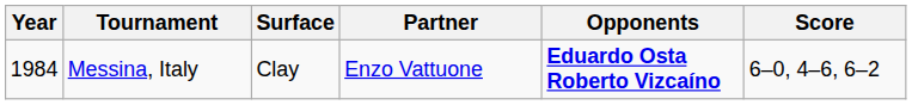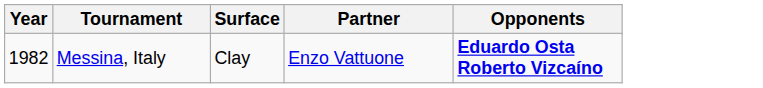- column: Score | 6–0, 4–6, 6–2
Messina, Italy | Year: 1984 -> 1982
